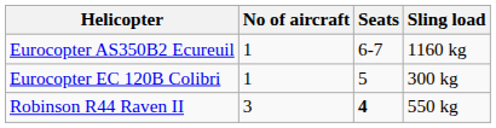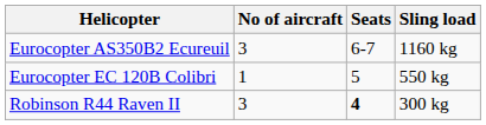Eurocopter AS350B2 Ecureuil | No of aircraft: 1 -> 3
Eurocopter EC 120B Colibri | Sling load: 300 kg -> 550 kg
Robinson R44 Raven II | Sling load: 550 kg -> 300 kg
